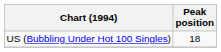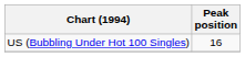US (Bubbling Under Hot 100 Singles) | Peak position: 18 -> 16
